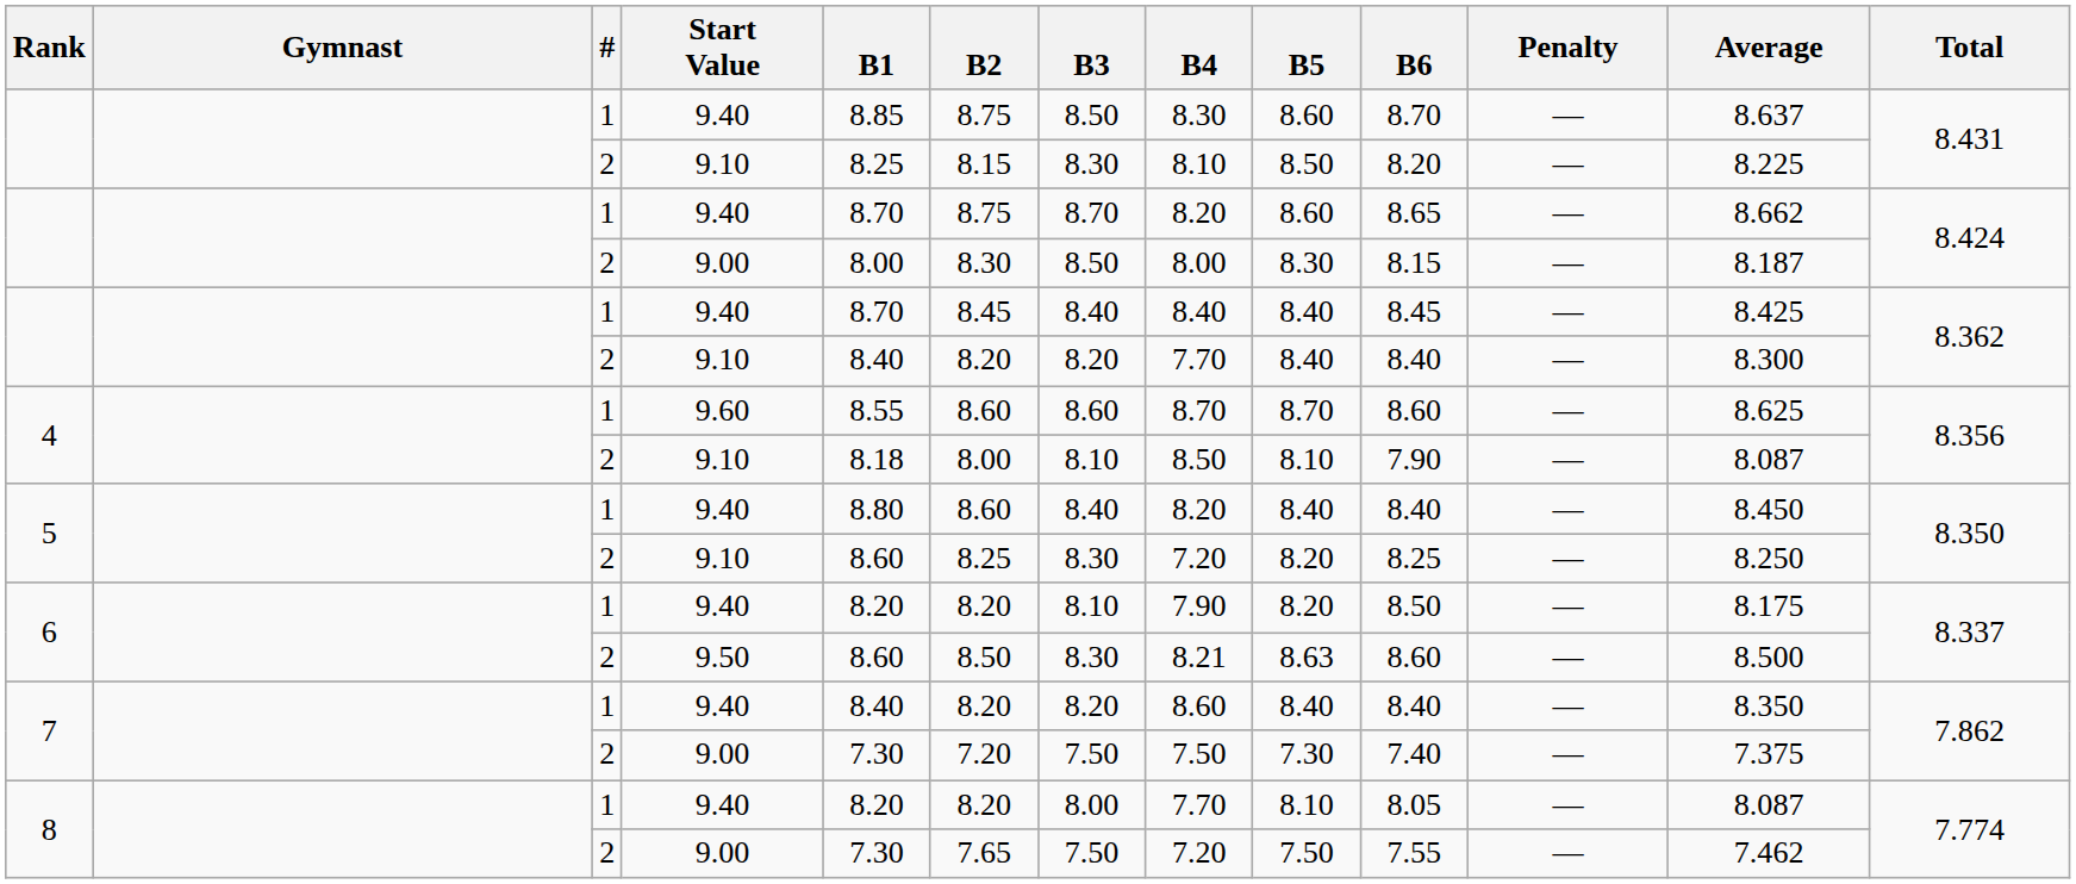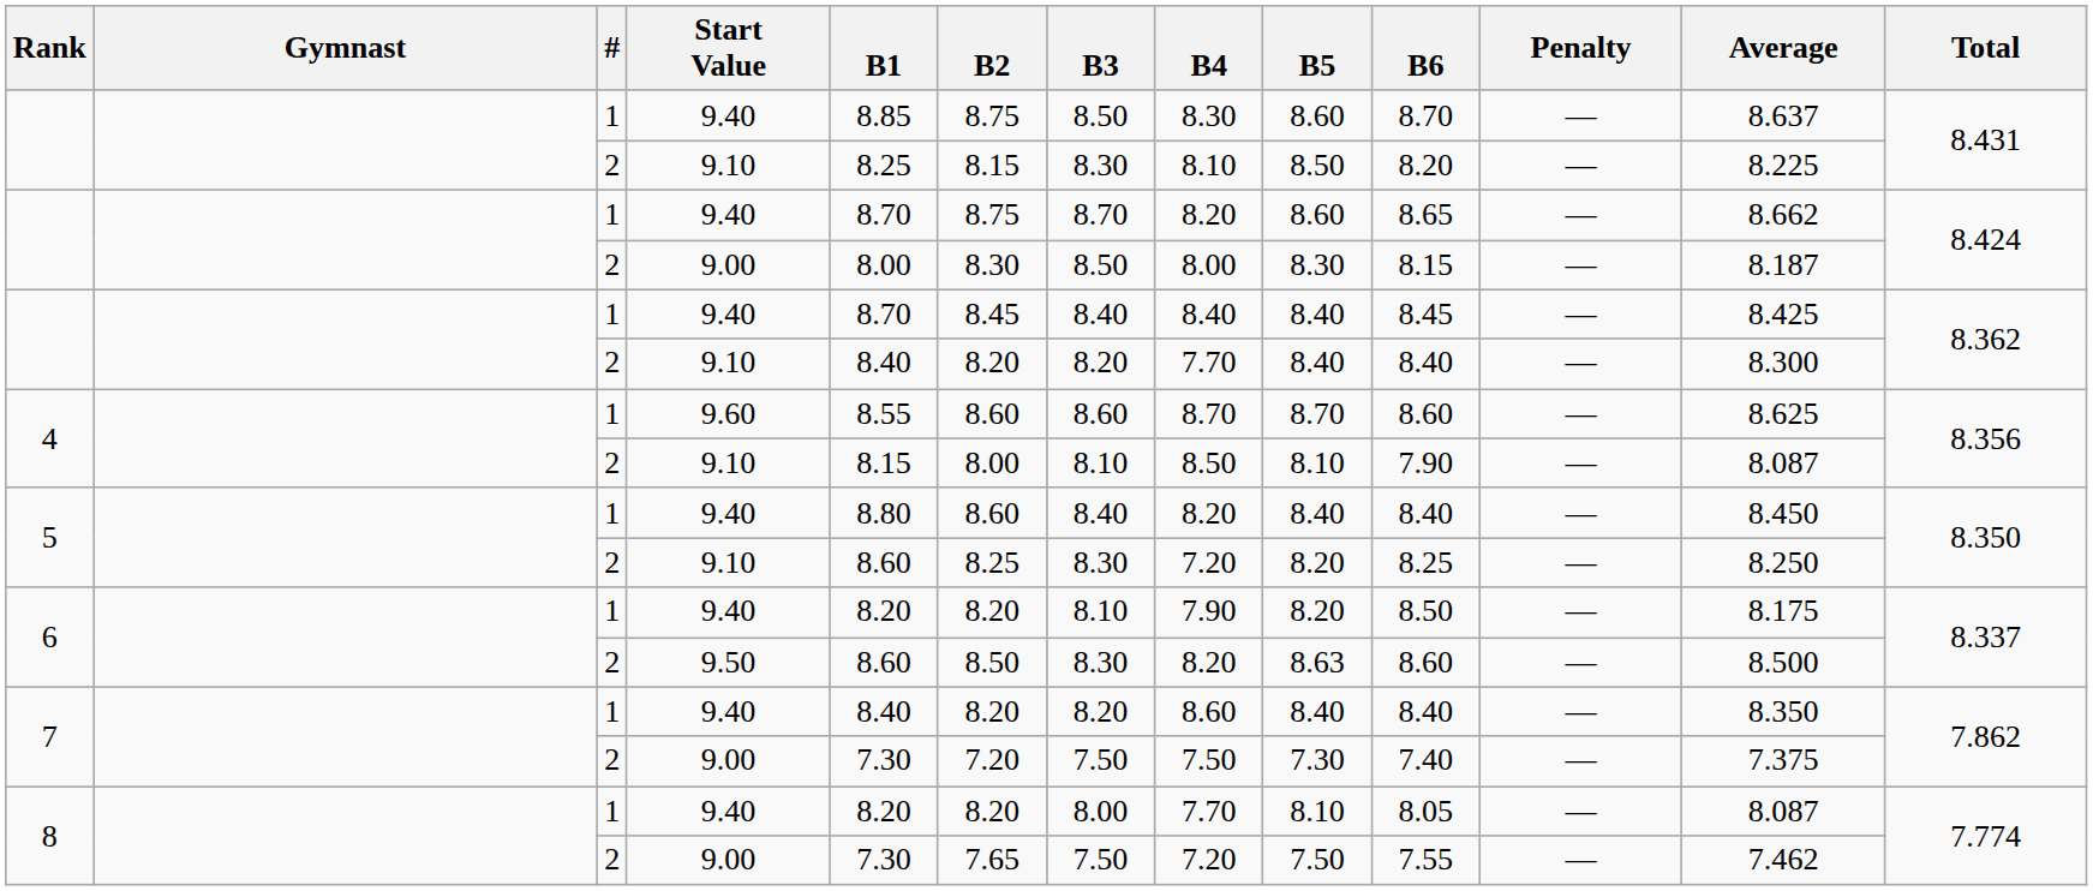4 / 9.10 | B1: 8.18 -> 8.15
6 / 9.50 | B4: 8.21 -> 8.20
